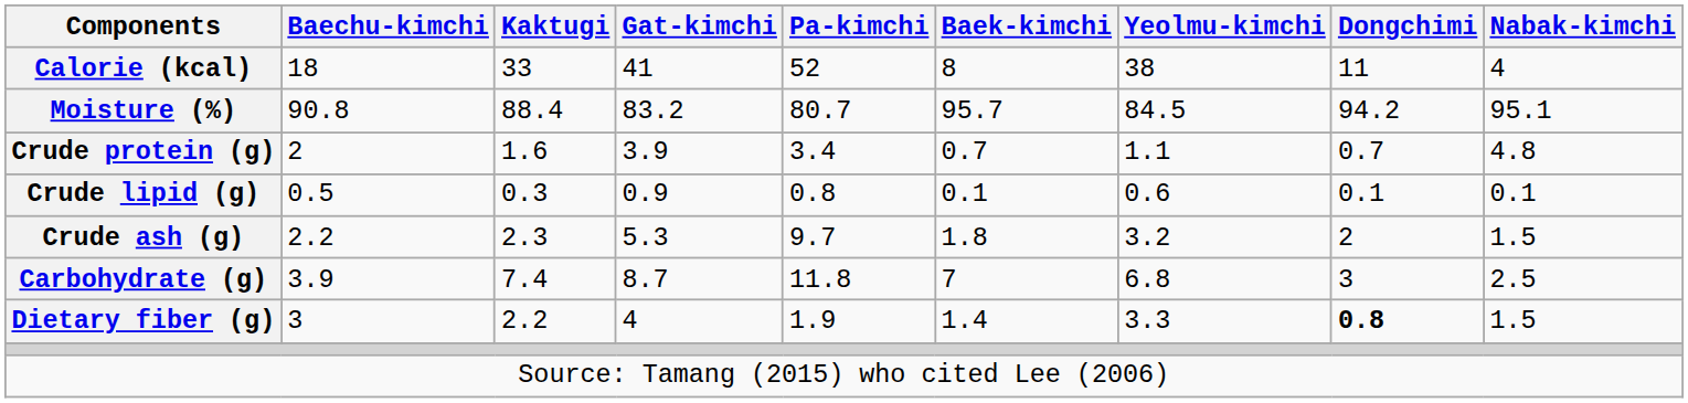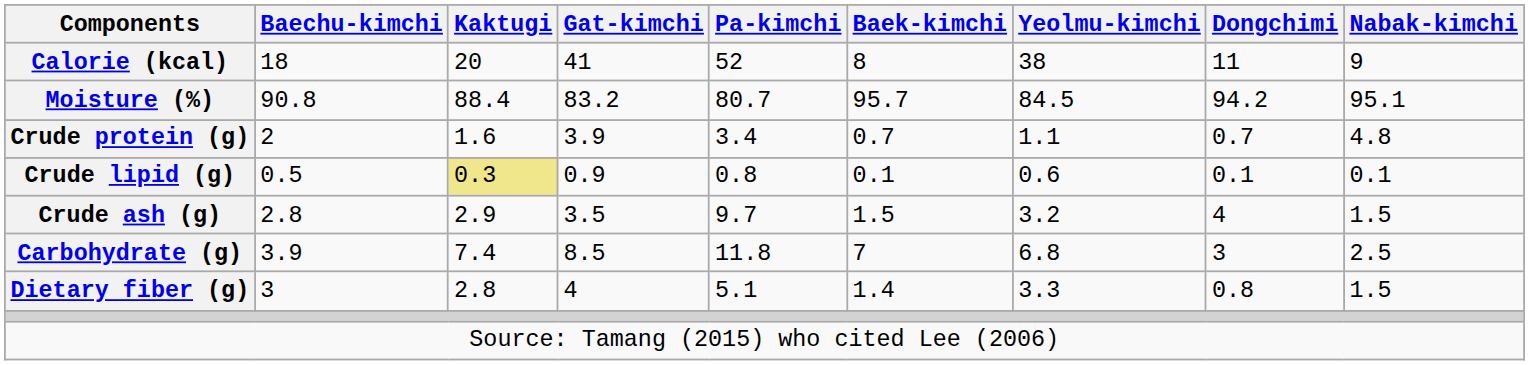Calorie (kcal) | Kaktugi: 33 -> 20
Calorie (kcal) | Nabak-kimchi: 4 -> 9
Crude lipid (g) | Kaktugi: no background -> khaki background
Crude ash (g) | Baechu-kimchi: 2.2 -> 2.8
Crude ash (g) | Kaktugi: 2.3 -> 2.9
Crude ash (g) | Gat-kimchi: 5.3 -> 3.5
Crude ash (g) | Baek-kimchi: 1.8 -> 1.5
Crude ash (g) | Dongchimi: 2 -> 4
Carbohydrate (g) | Gat-kimchi: 8.7 -> 8.5
Dietary fiber (g) | Kaktugi: 2.2 -> 2.8
Dietary fiber (g) | Pa-kimchi: 1.9 -> 5.1
Dietary fiber (g) | Dongchimi: bold -> normal
